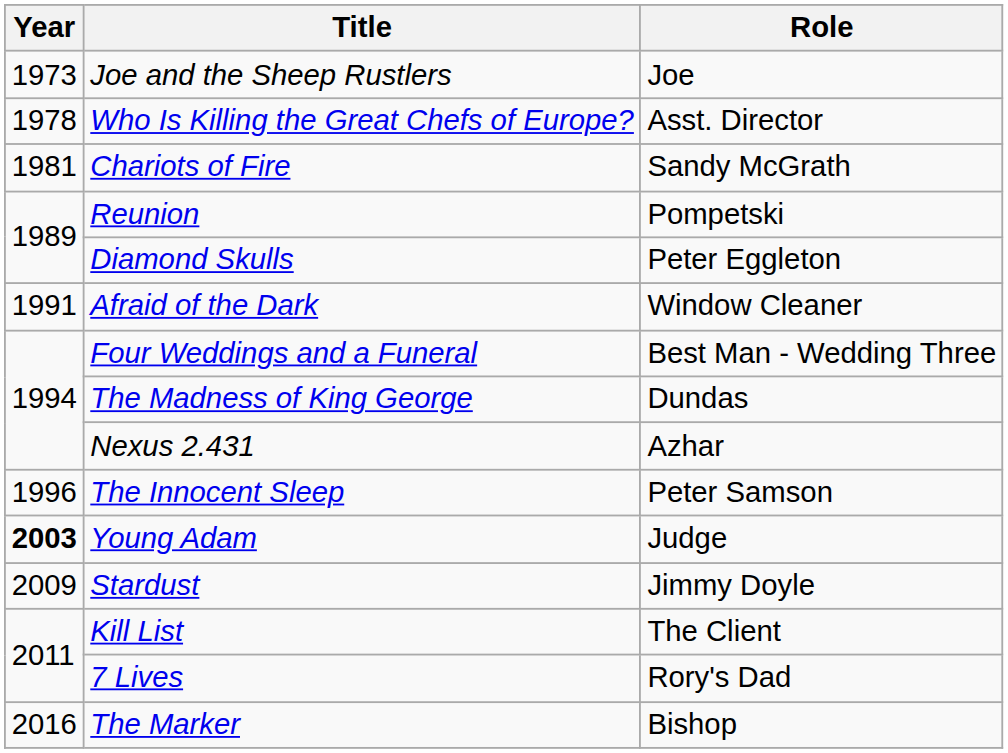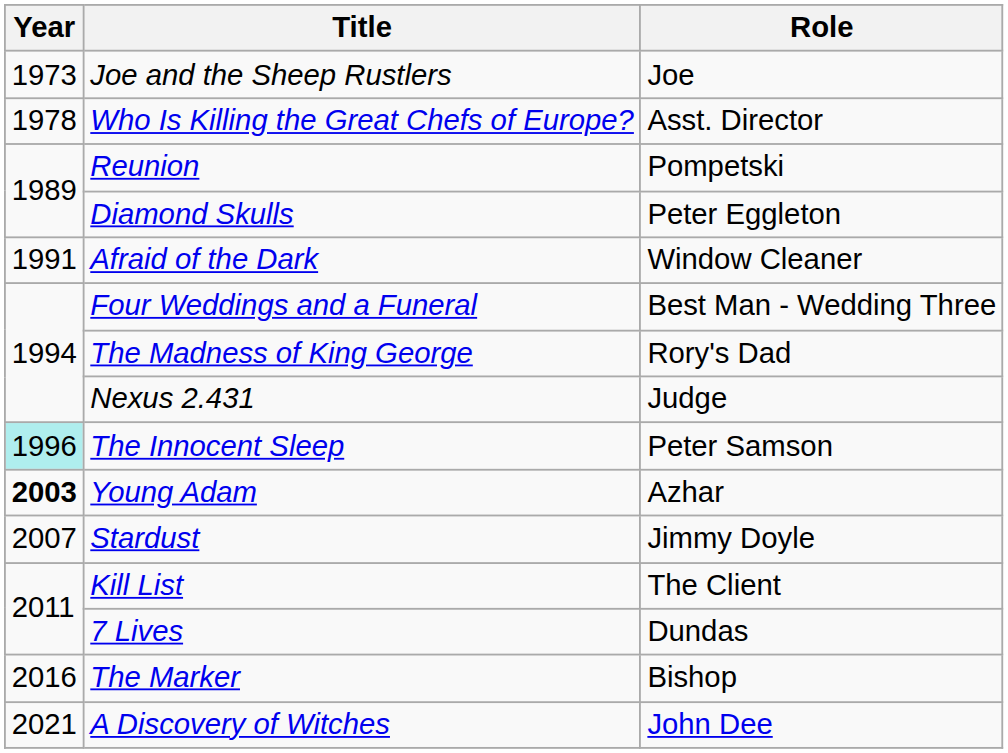- row: 1981 | Chariots of Fire | Sandy McGrath
The Madness of King George | Role: Dundas -> Rory's Dad
Nexus 2.431 | Role: Azhar -> Judge
The Innocent Sleep | Year: no background -> paleturquoise background
Young Adam | Role: Judge -> Azhar
Stardust | Year: 2009 -> 2007
7 Lives | Role: Rory's Dad -> Dundas
+ row: 2021 | A Discovery of Witches | John Dee
